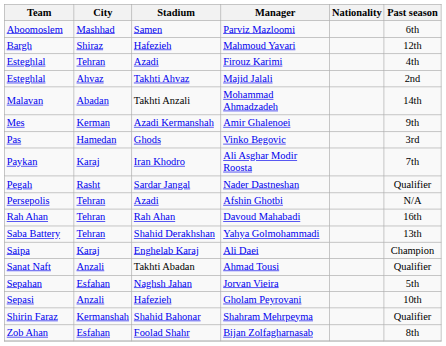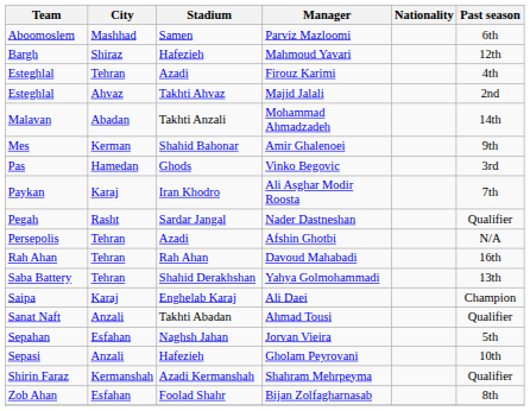Amir Ghalenoei | Stadium: Azadi Kermanshah -> Shahid Bahonar
Shahram Mehrpeyma | Stadium: Shahid Bahonar -> Azadi Kermanshah
